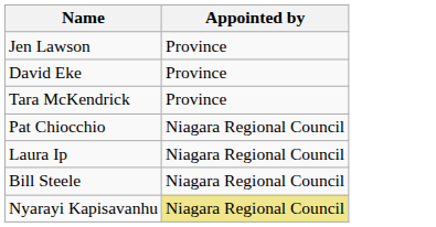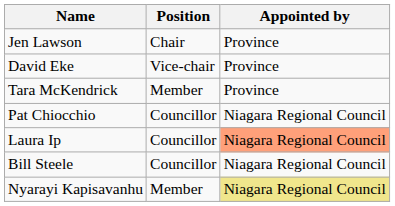+ column: Position | Chair | Vice-chair | Member | Councillor | Councillor | Councillor | Member
Laura Ip | Appointed by: no background -> lightsalmon background
